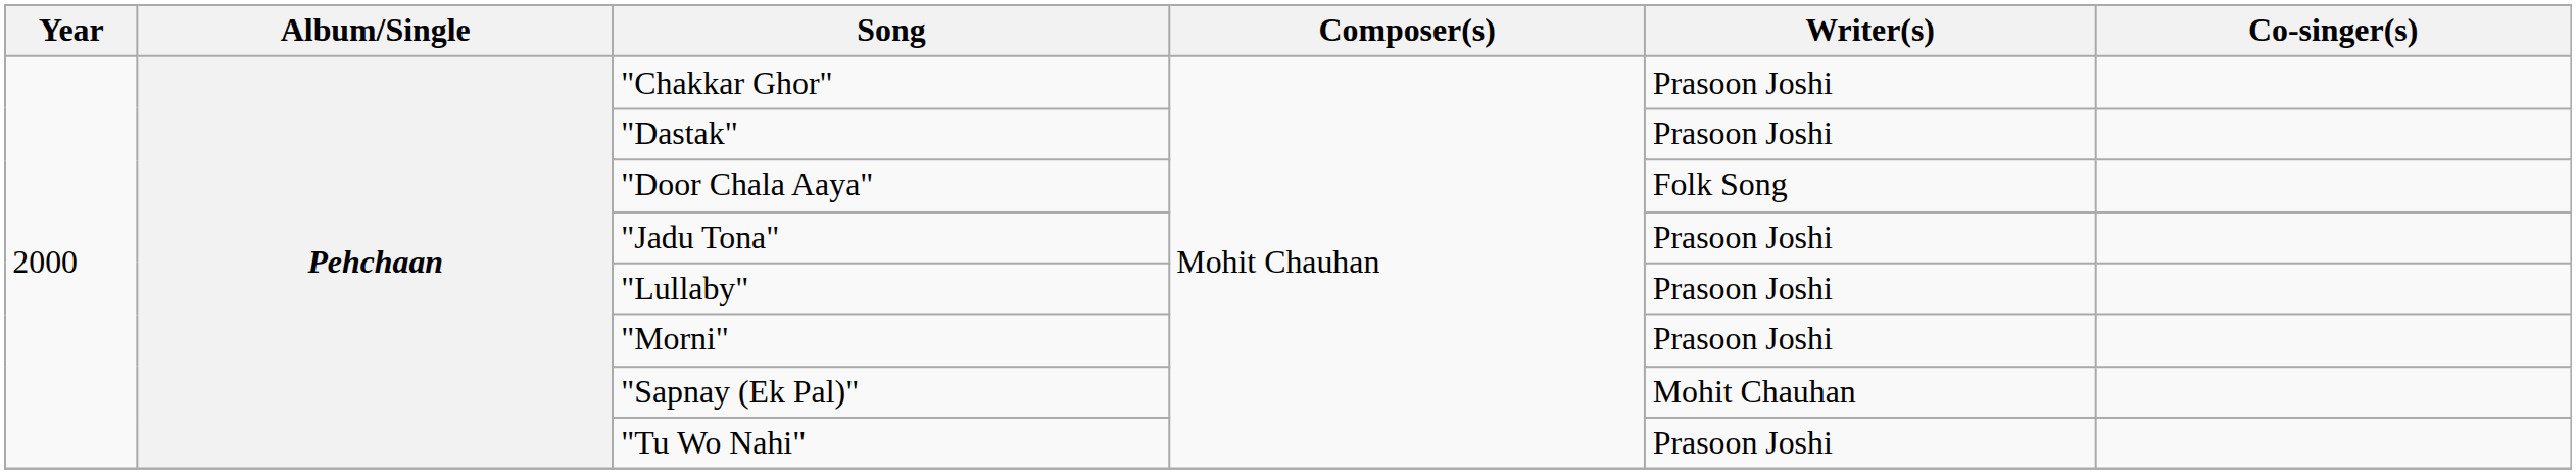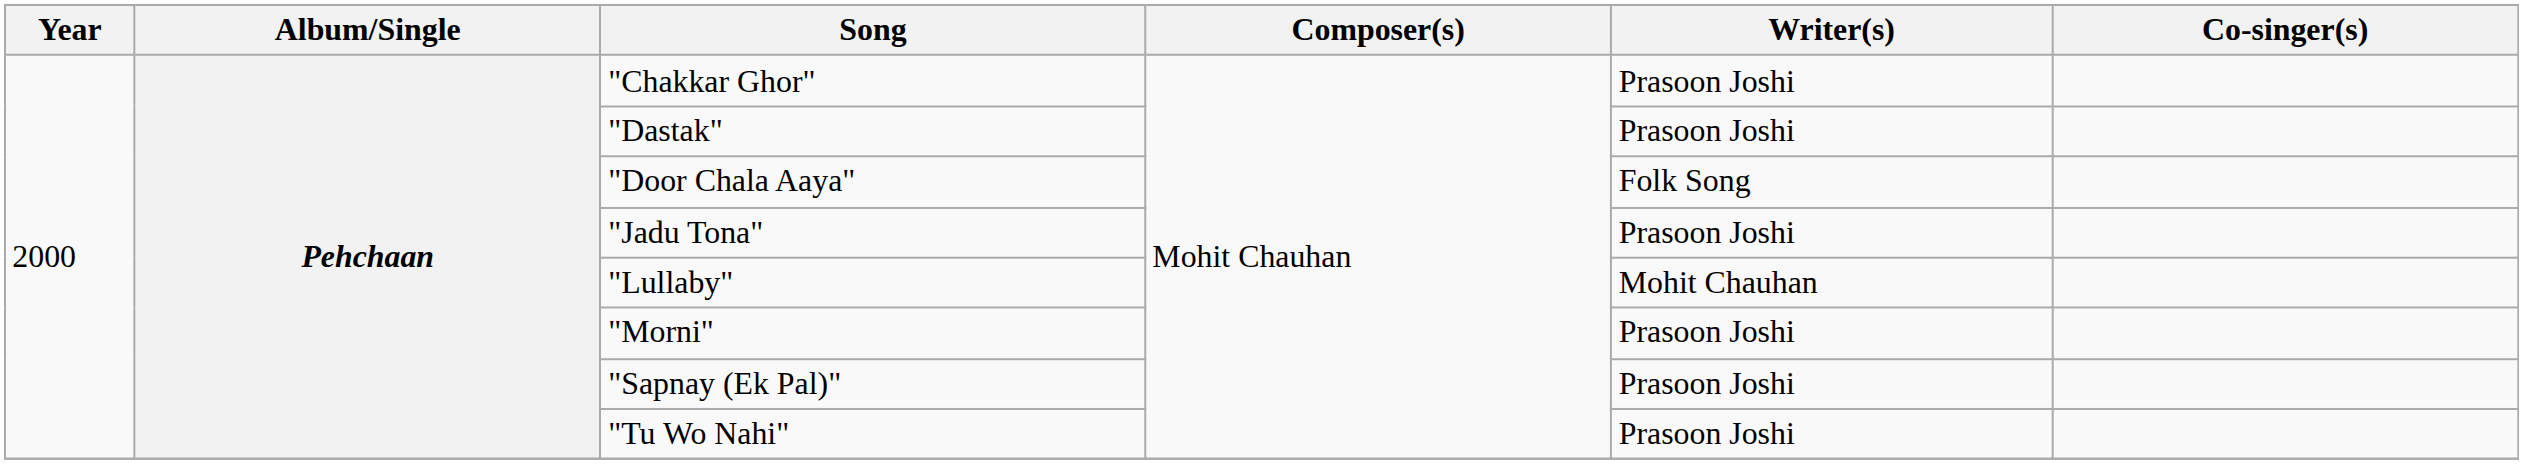"Lullaby" | Writer(s): Prasoon Joshi -> Mohit Chauhan
"Sapnay (Ek Pal)" | Writer(s): Mohit Chauhan -> Prasoon Joshi
